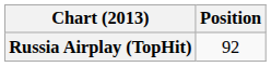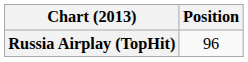Russia Airplay (TopHit) | Position: 92 -> 96
